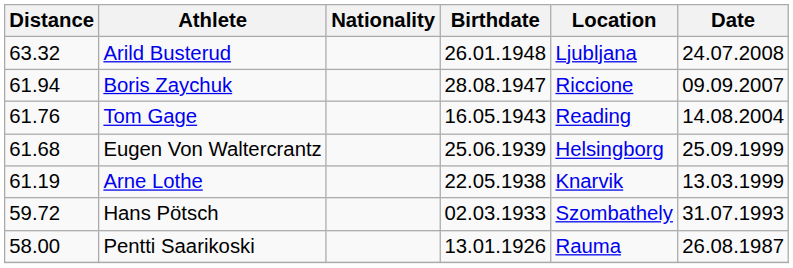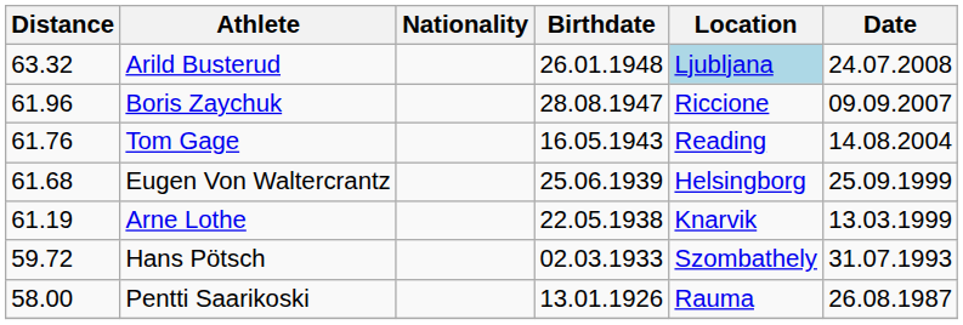Arild Busterud | Location: no background -> lightblue background
Boris Zaychuk | Distance: 61.94 -> 61.96
